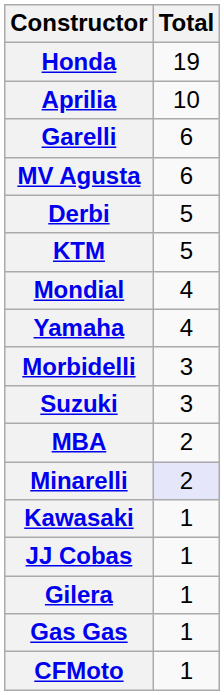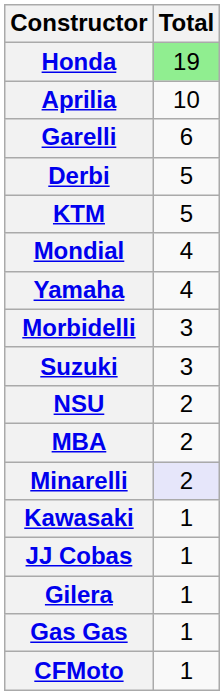Honda | Total: no background -> lightgreen background
- row: MV Agusta | 6
+ row: NSU | 2
